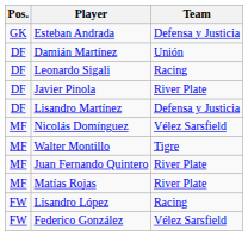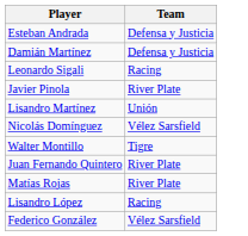- column: Pos. | GK | DF | DF | DF | DF | MF | MF | MF | MF | FW | FW
Damián Martínez | Team: Unión -> Defensa y Justicia
Lisandro Martínez | Team: Defensa y Justicia -> Unión
